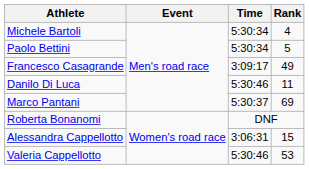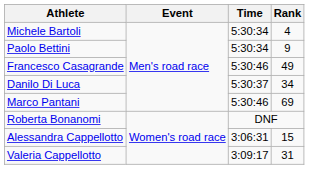Paolo Bettini | Rank: 5 -> 9
Francesco Casagrande | Time: 3:09:17 -> 5:30:46
Danilo Di Luca | Time: 5:30:46 -> 5:30:37
Danilo Di Luca | Rank: 11 -> 34
Marco Pantani | Time: 5:30:37 -> 5:30:46
Valeria Cappellotto | Time: 5:30:46 -> 3:09:17
Valeria Cappellotto | Rank: 53 -> 31
